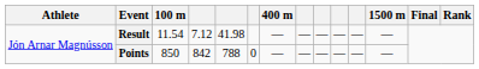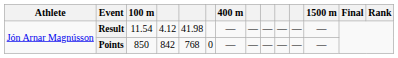Result | column 4: 7.12 -> 4.12
Points | column 5: 788 -> 768
